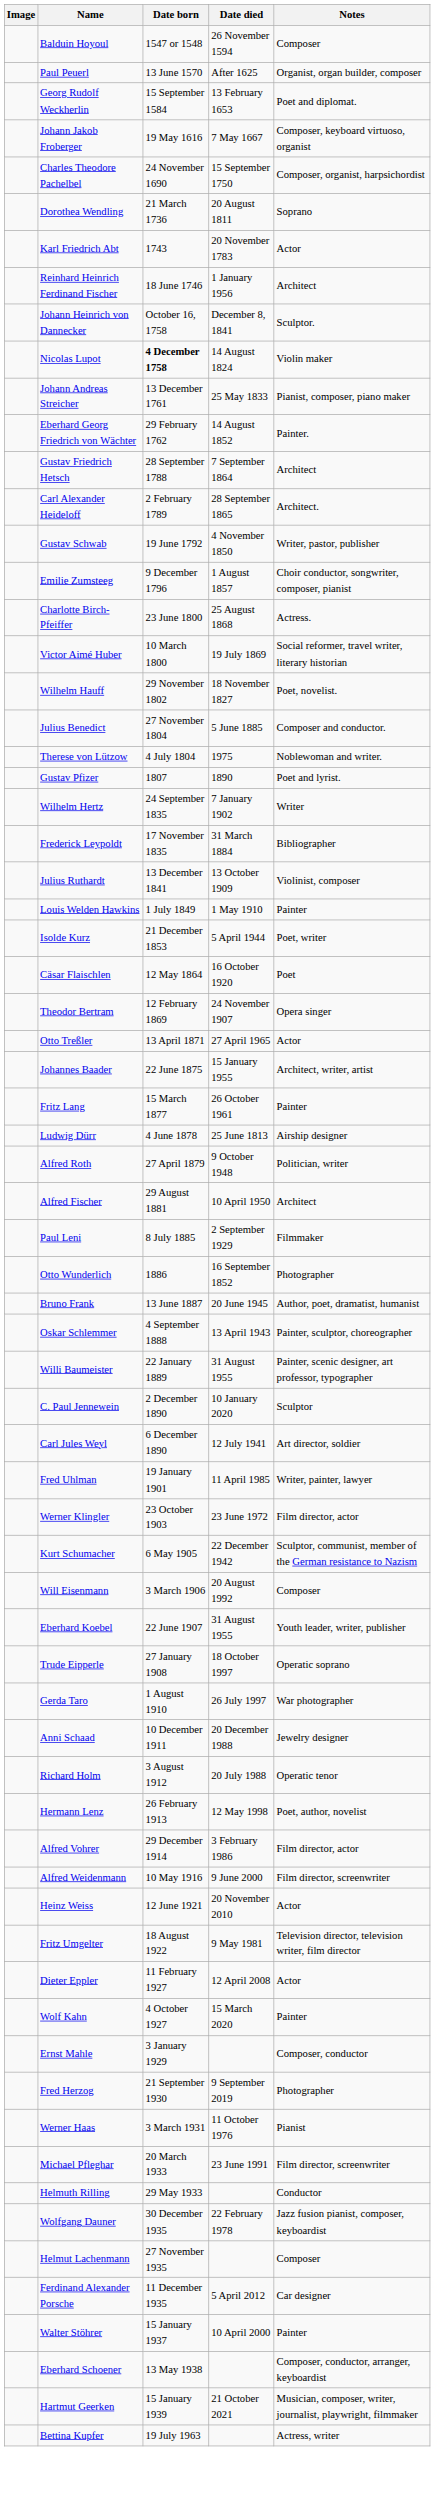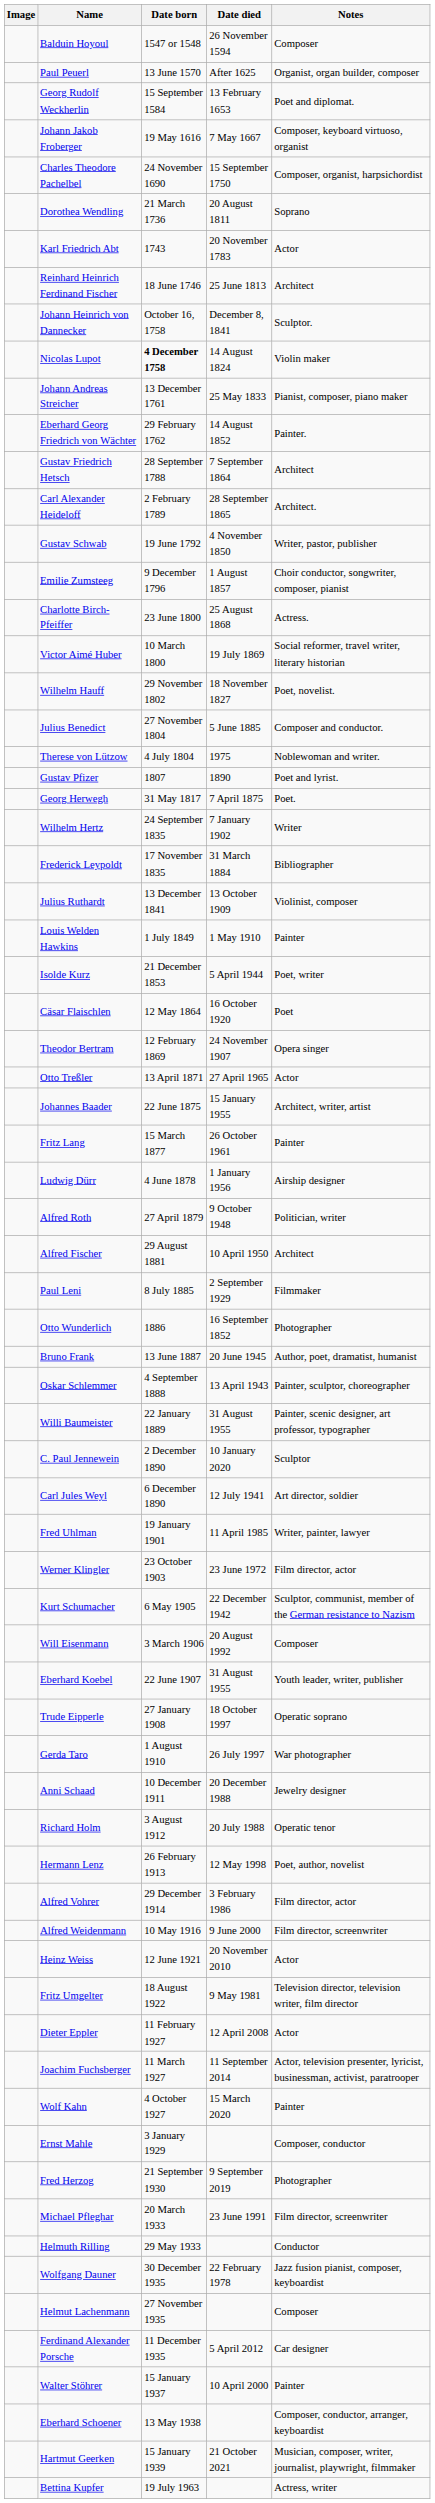Reinhard Heinrich Ferdinand Fischer | Date died: 1 January 1956 -> 25 June 1813
+ row: Georg Herwegh | 31 May 1817 | 7 April 1875 | Poet.
Ludwig Dürr | Date died: 25 June 1813 -> 1 January 1956
+ row: Joachim Fuchsberger | 11 March 1927 | 11 September 2014 | Actor, television presenter, lyricist, businessman, activist, paratrooper
- row: Werner Haas | 3 March 1931 | 11 October 1976 | Pianist
